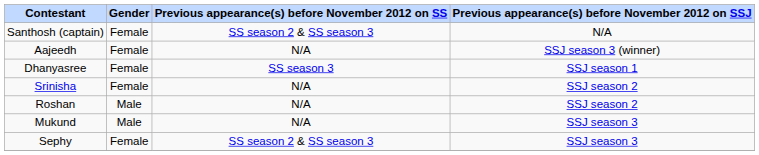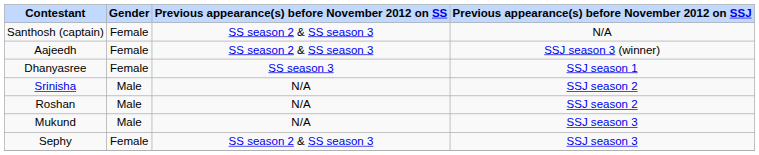Aajeedh | Previous appearance(s) before November 2012 on SS: N/A -> SS season 2 & SS season 3
Srinisha | Gender: Female -> Male
